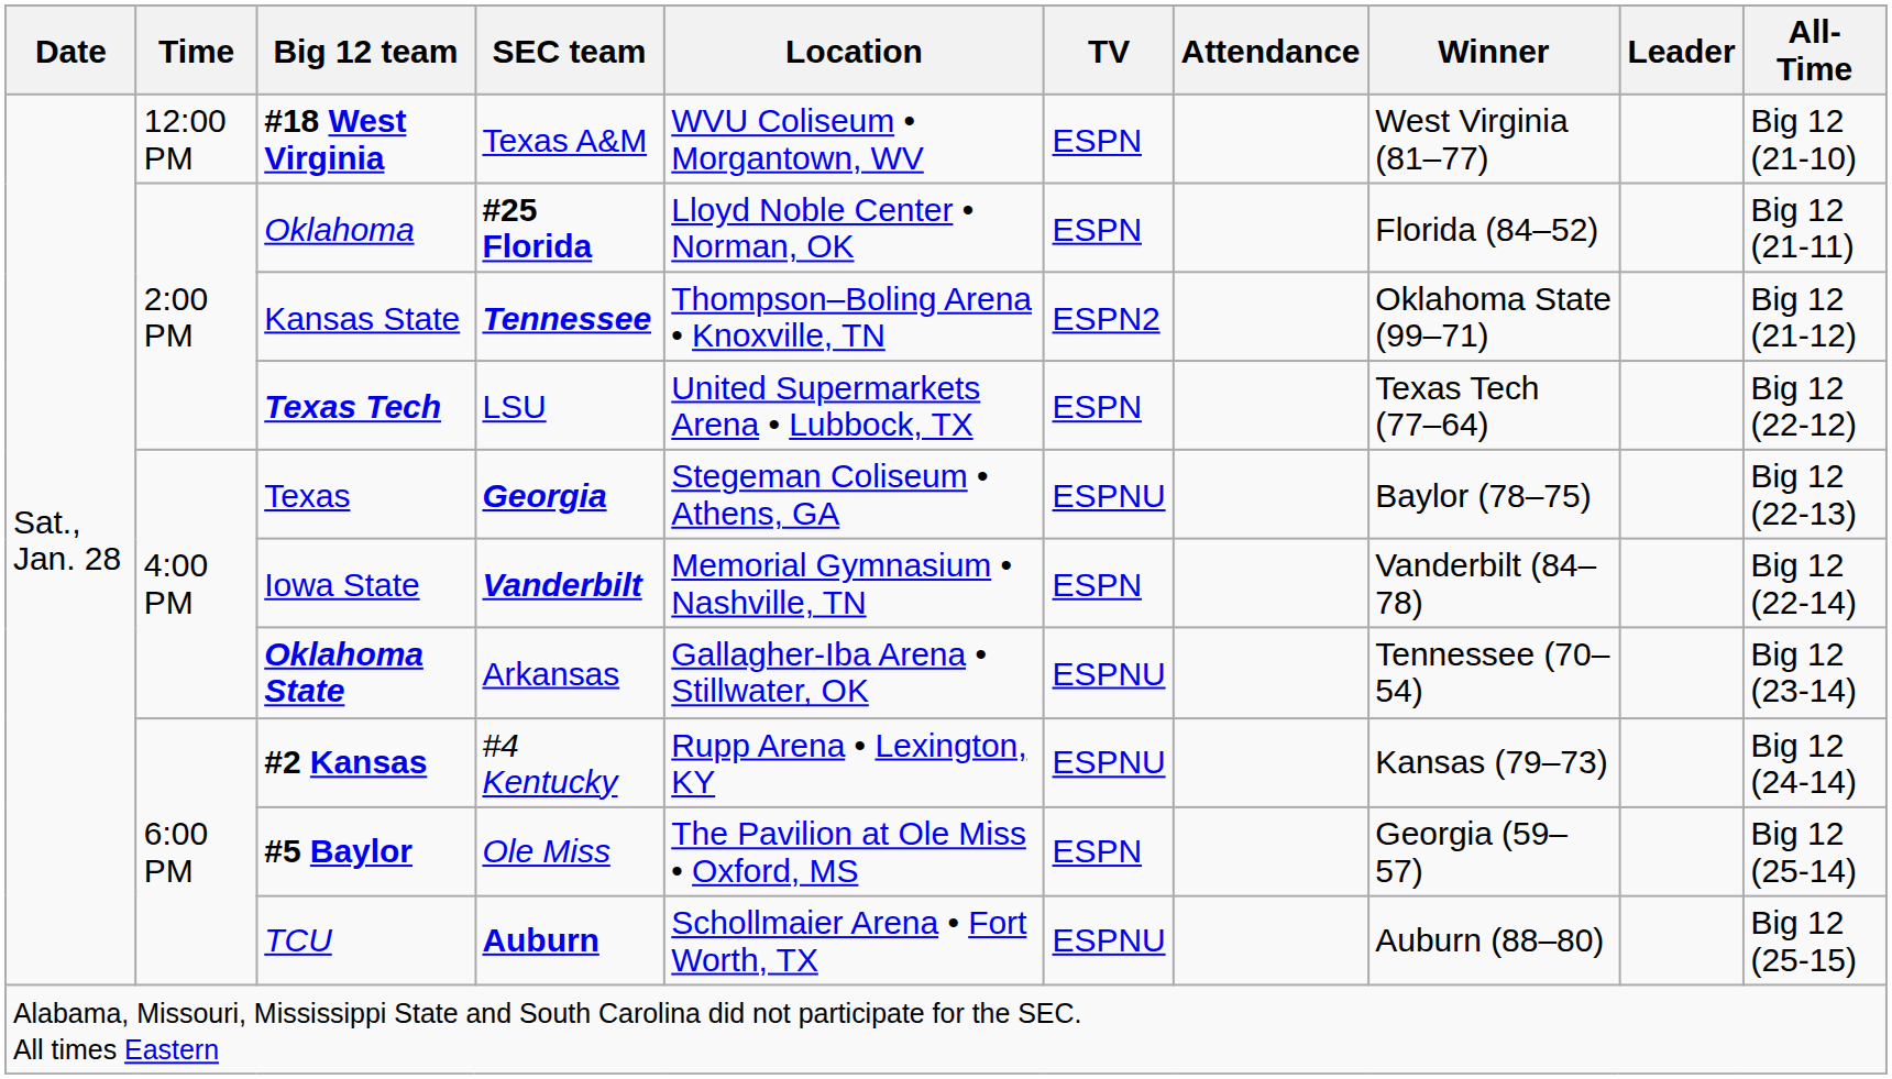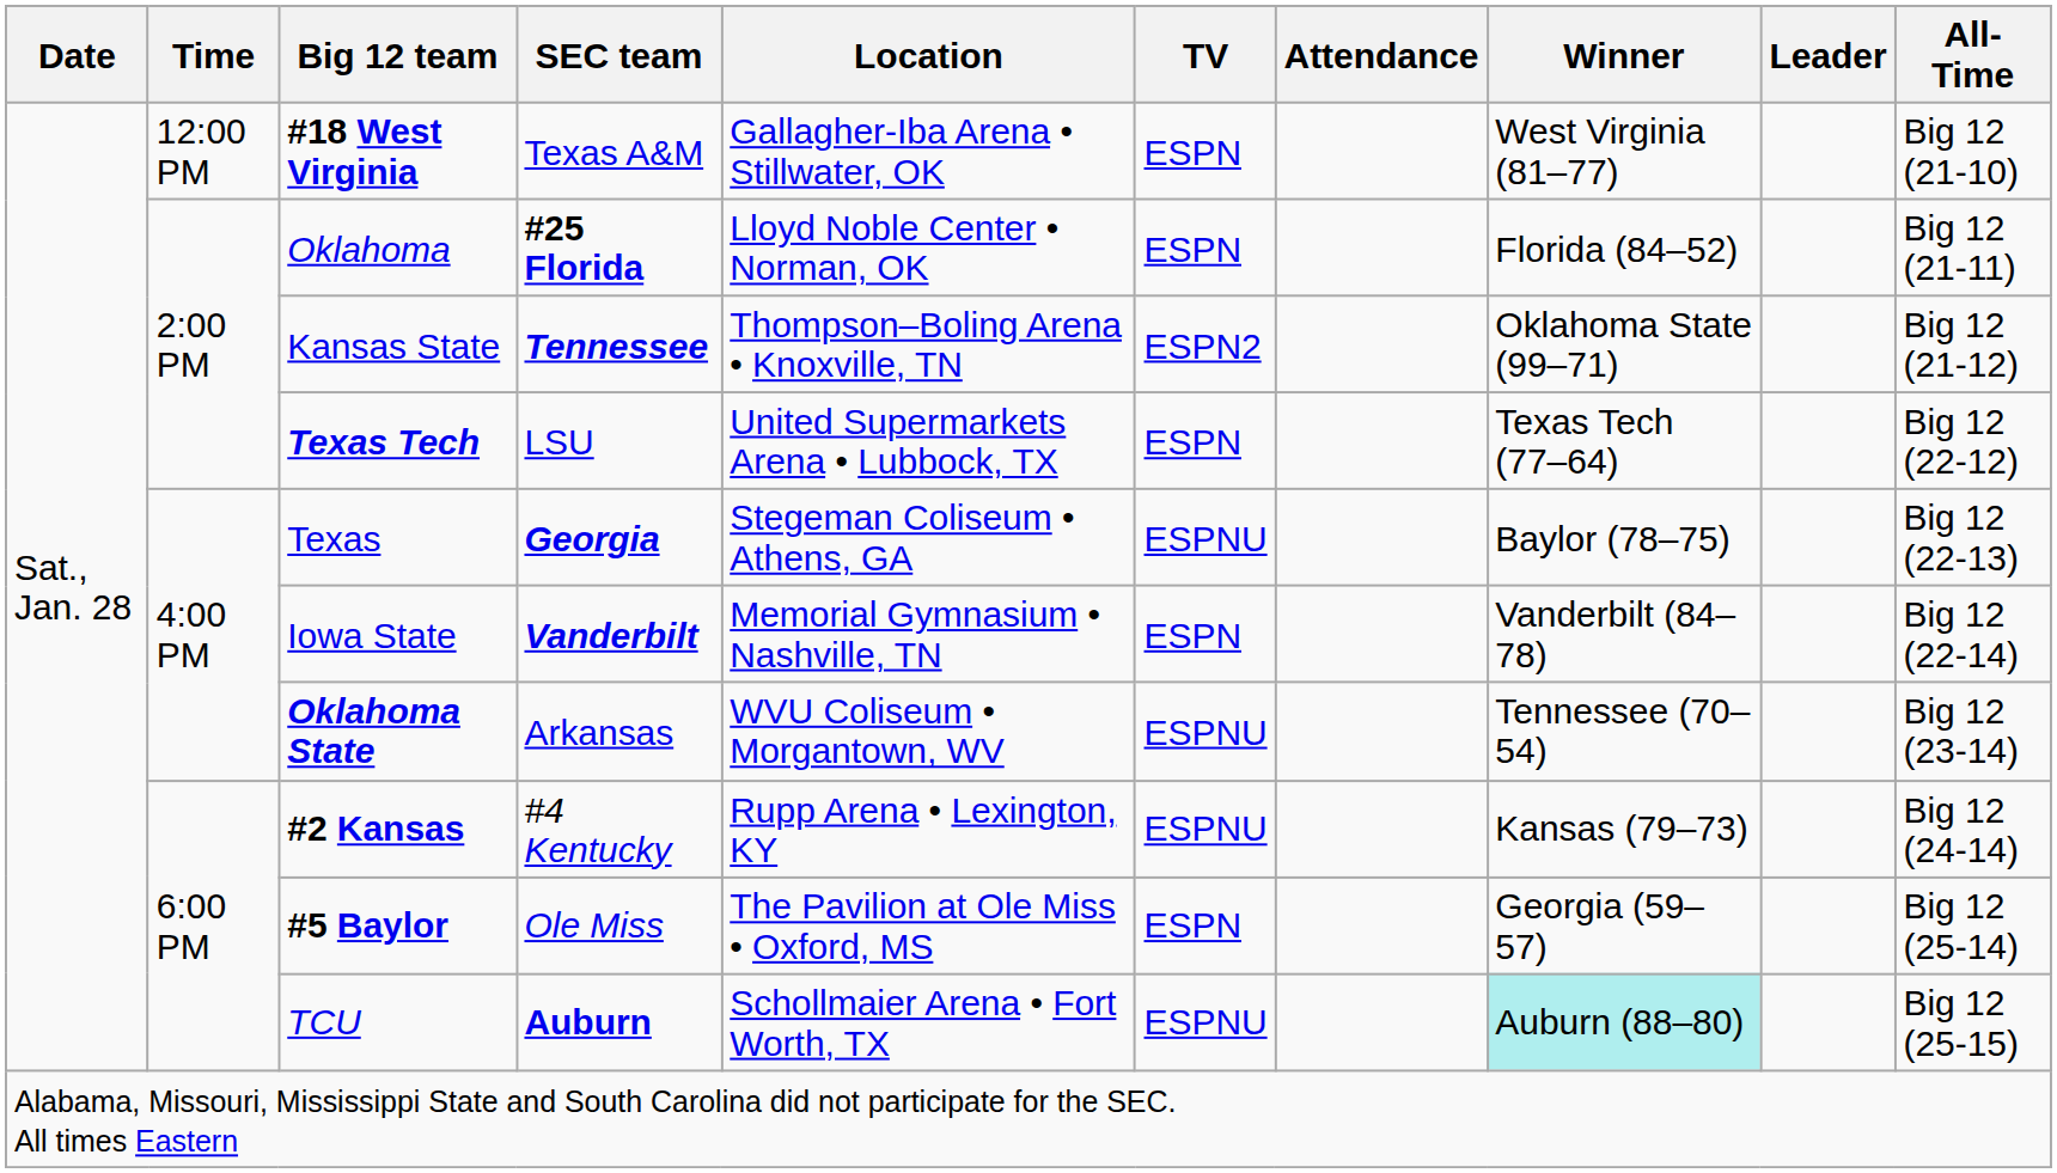#18 West Virginia | Location: WVU Coliseum • Morgantown, WV -> Gallagher-Iba Arena • Stillwater, OK
Oklahoma State | Location: Gallagher-Iba Arena • Stillwater, OK -> WVU Coliseum • Morgantown, WV
TCU | Winner: no background -> paleturquoise background
